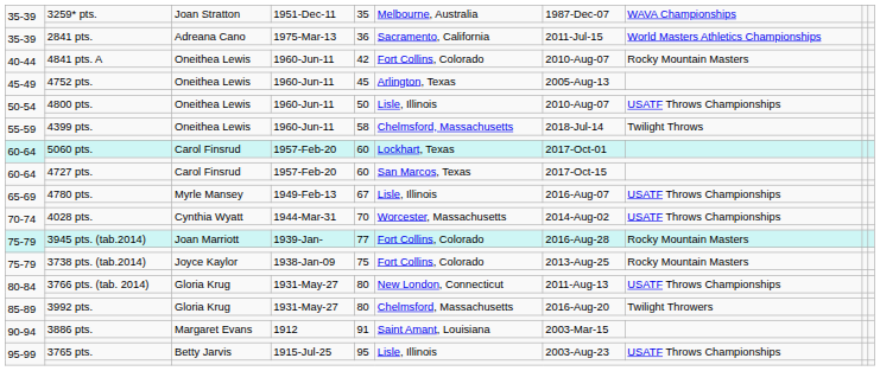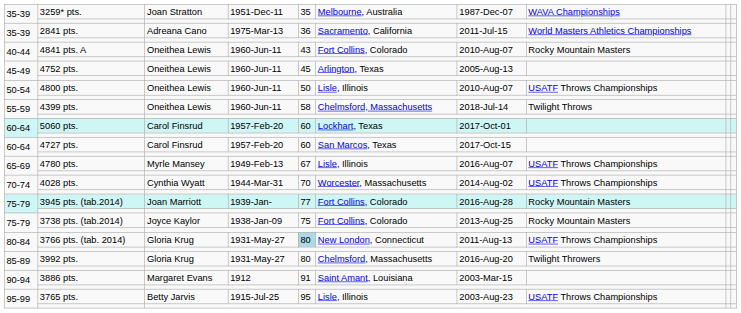4841 pts. A | column 5: 42 -> 43
3766 pts. (tab. 2014) | column 5: no background -> lightblue background
